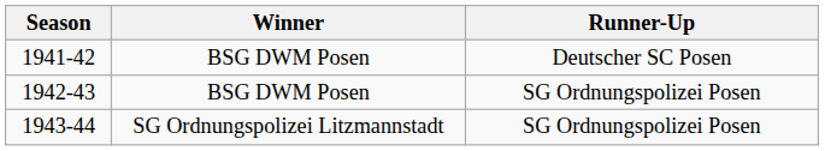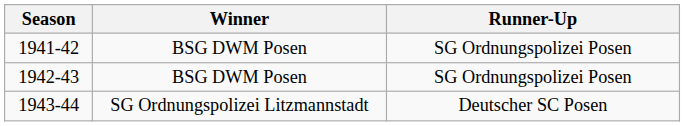1941-42 | Runner-Up: Deutscher SC Posen -> SG Ordnungspolizei Posen
1943-44 | Runner-Up: SG Ordnungspolizei Posen -> Deutscher SC Posen
